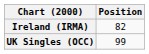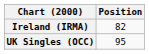UK Singles (OCC) | Position: 99 -> 95
